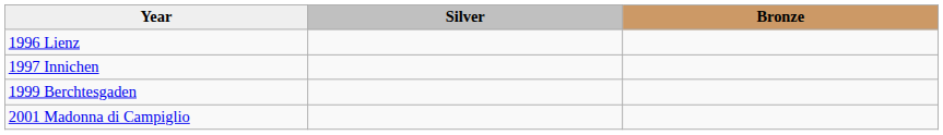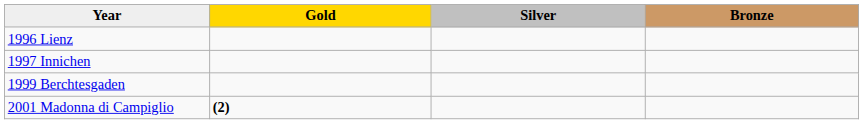+ column: Gold | (2)
